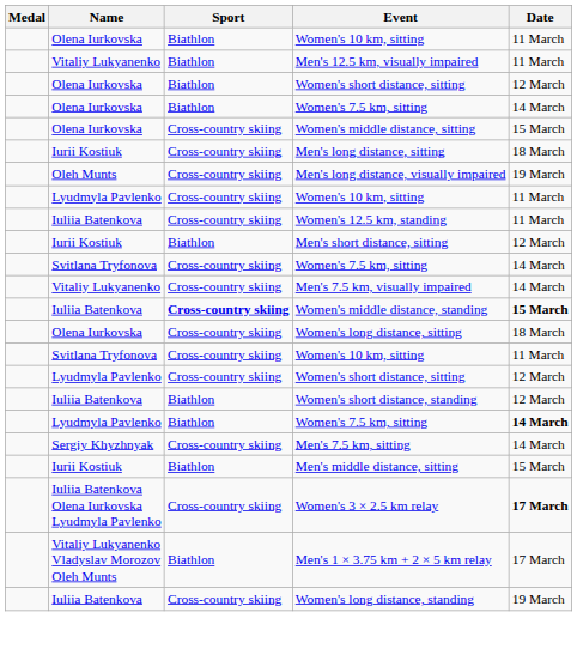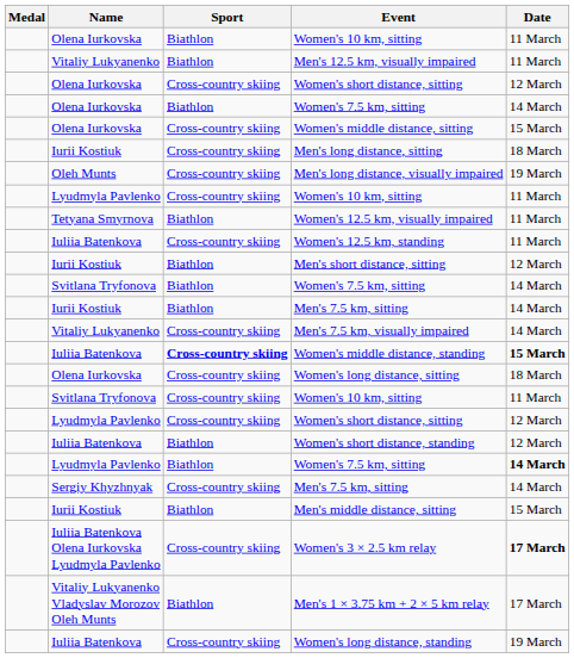Olena Iurkovska / Women's short distance, sitting | Sport: Biathlon -> Cross-country skiing
+ row: Tetyana Smyrnova | Biathlon | Women's 12.5 km, visually impaired | 11 March
Svitlana Tryfonova / Women's 7.5 km, sitting | Sport: Cross-country skiing -> Biathlon
+ row: Iurii Kostiuk | Biathlon | Men's 7.5 km, sitting | 14 March
